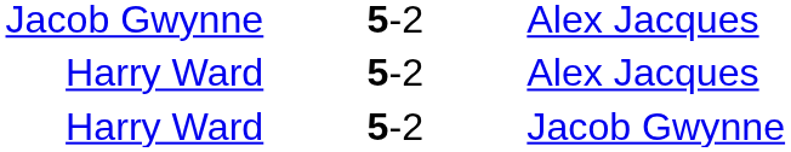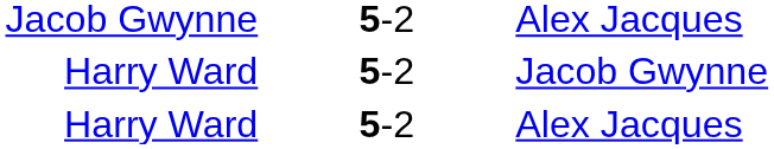rows swapped: Harry Ward / Alex Jacques <-> Harry Ward / Jacob Gwynne
